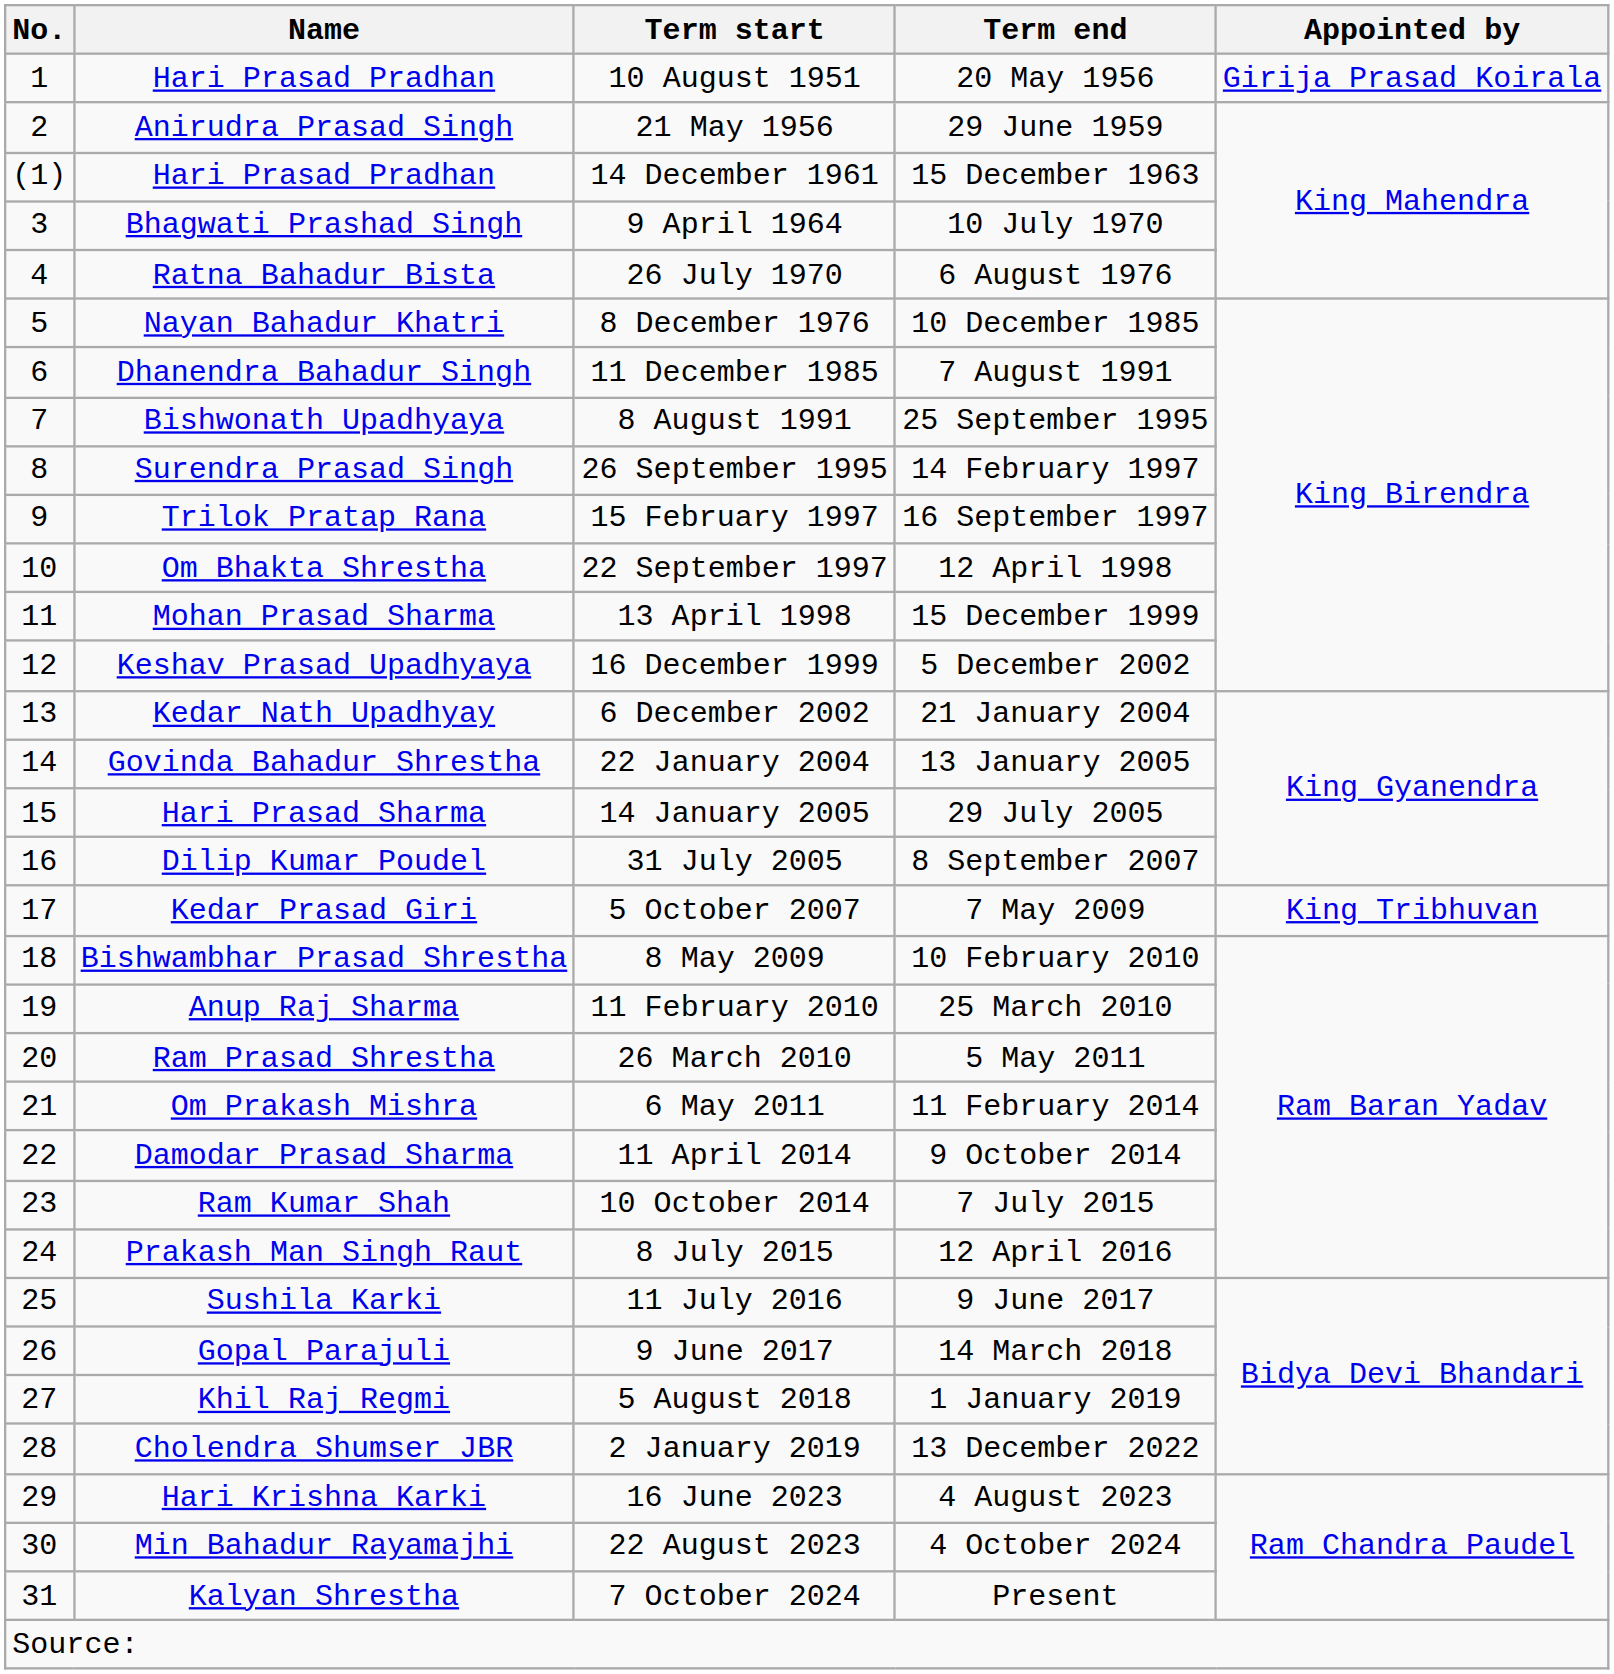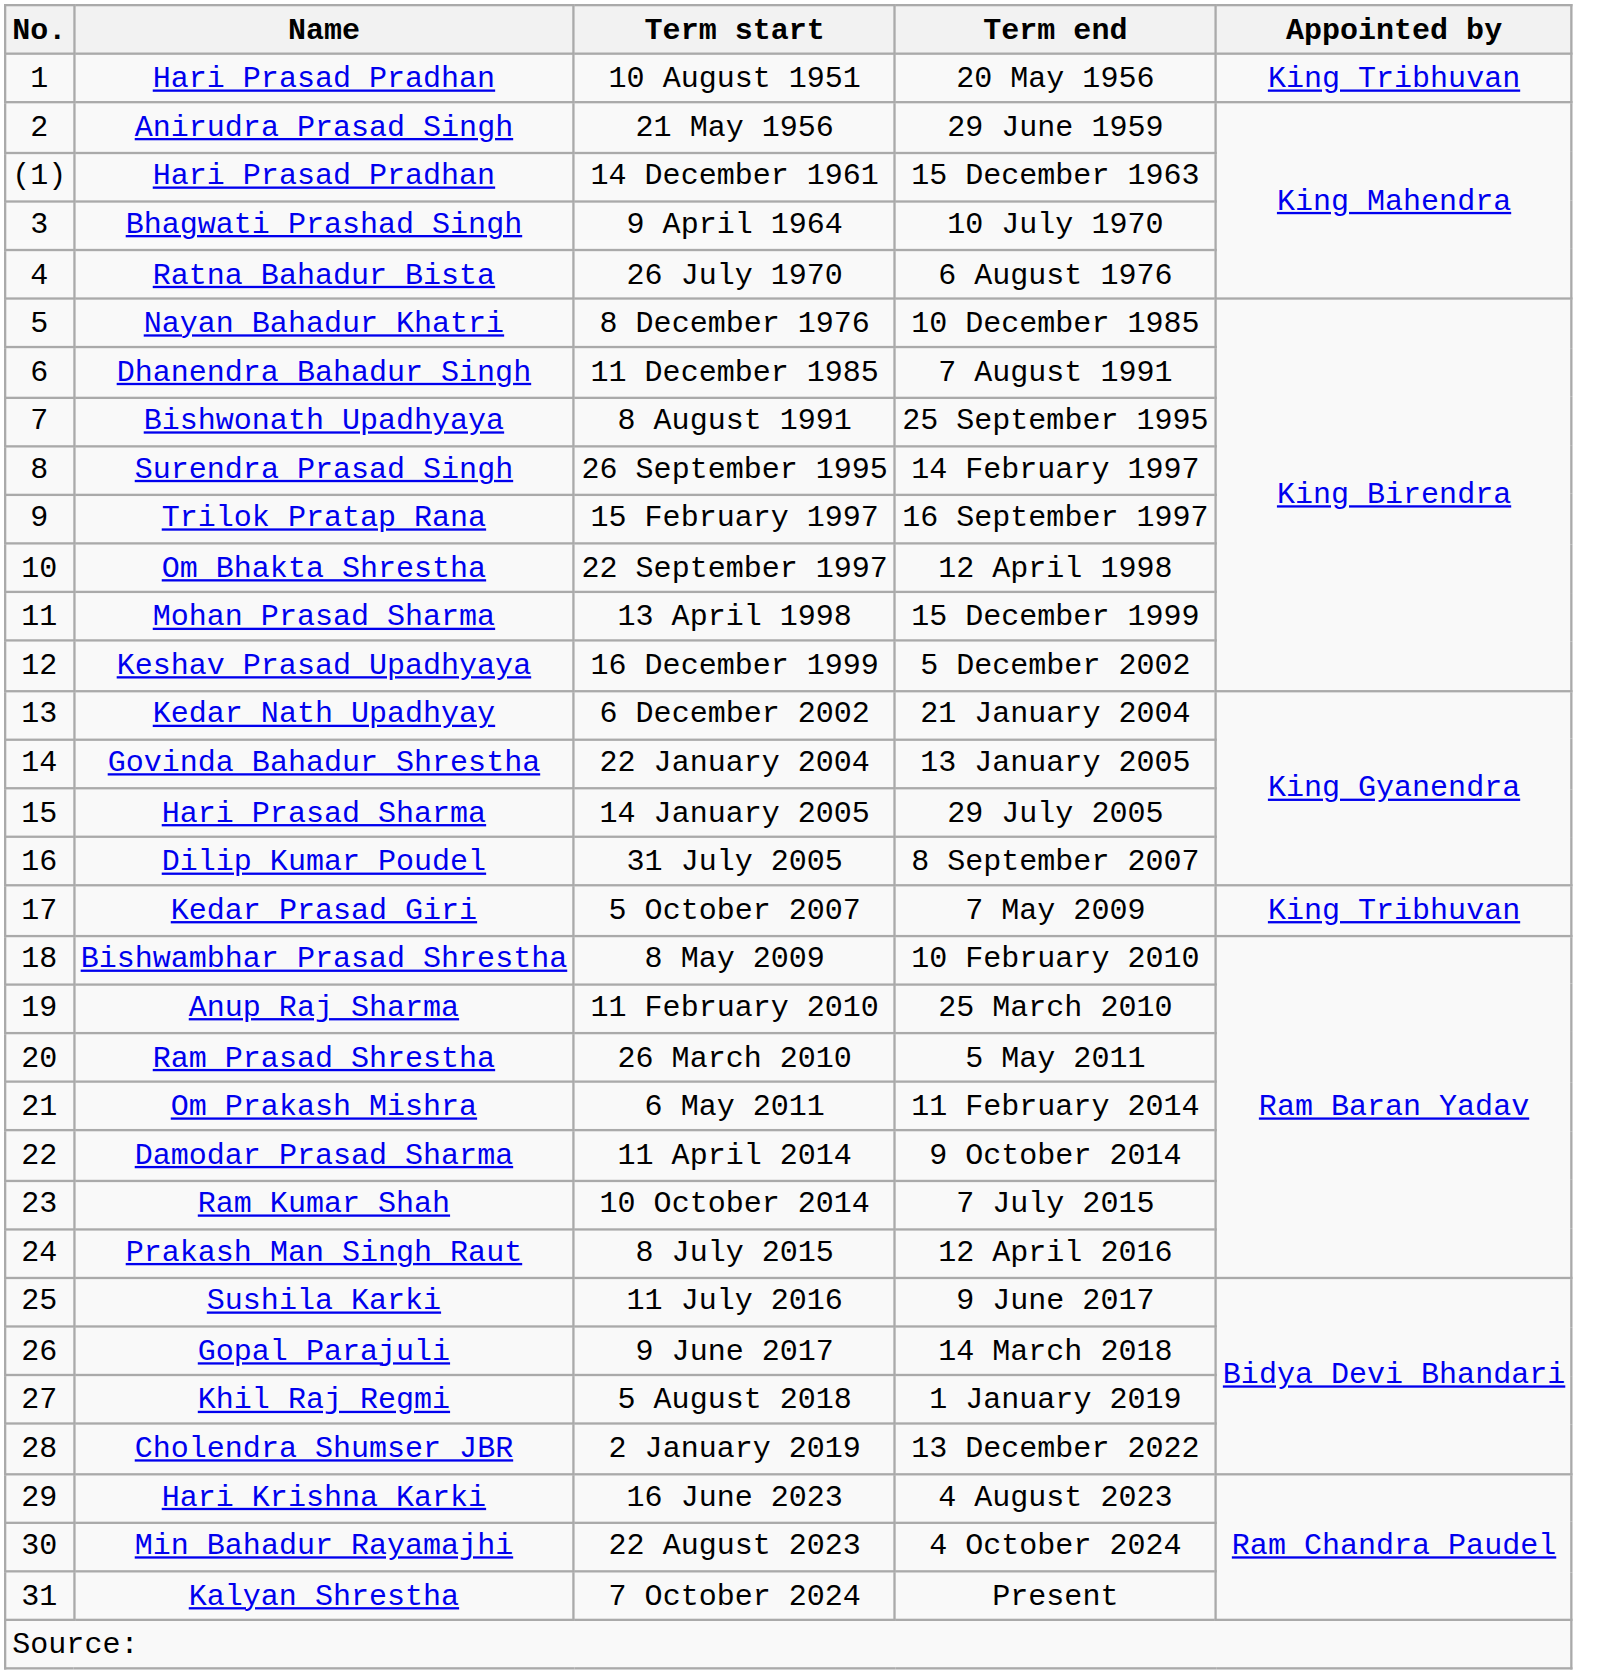10 August 1951 | Appointed by: Girija Prasad Koirala -> King Tribhuvan
